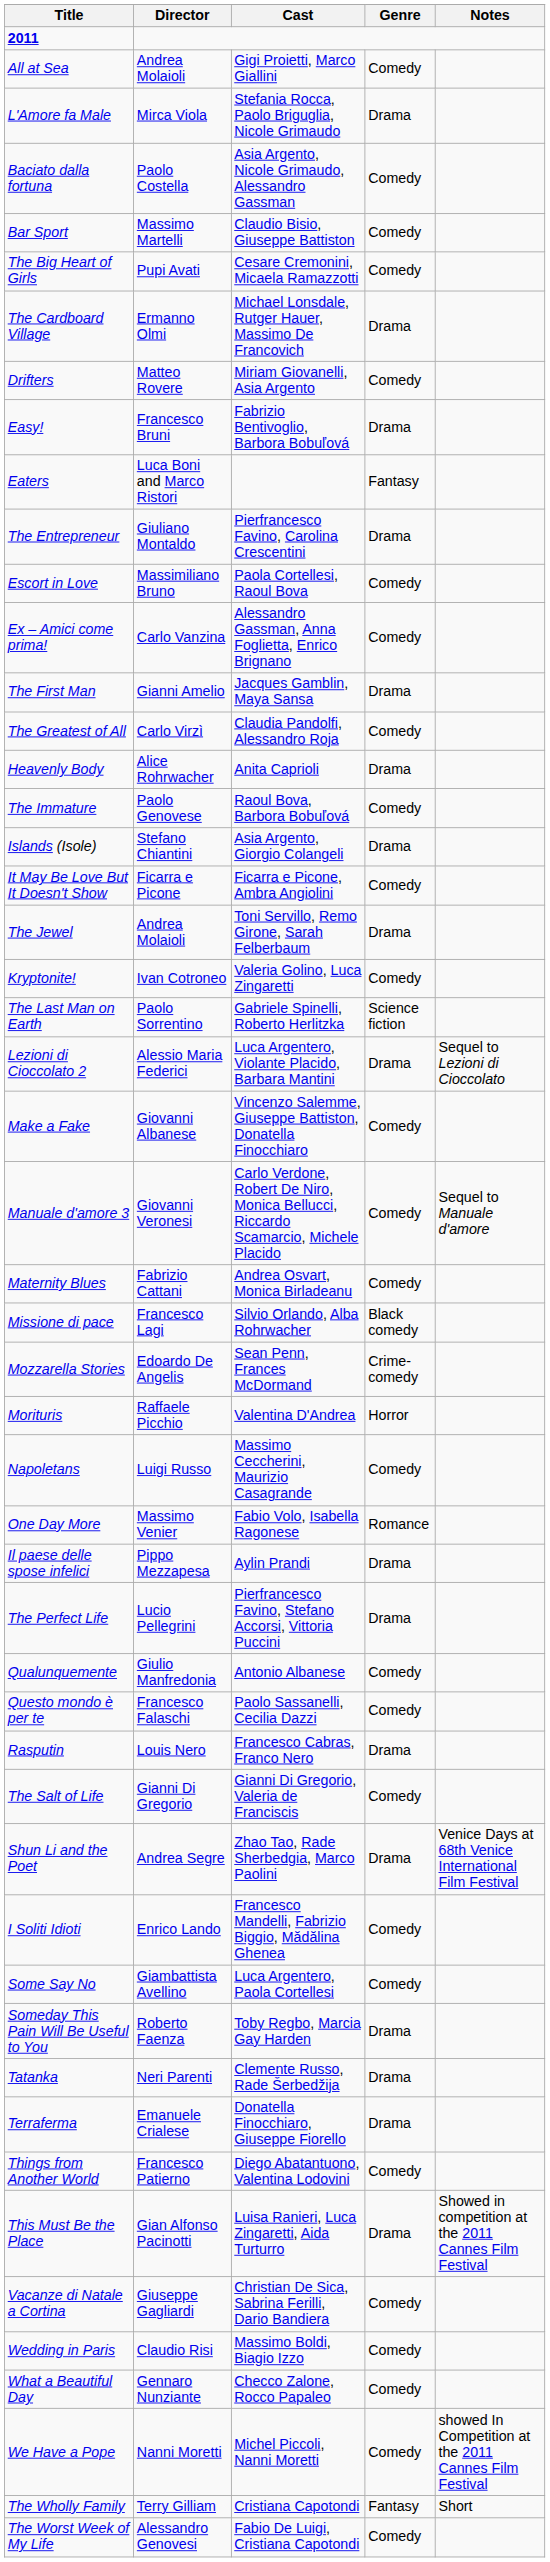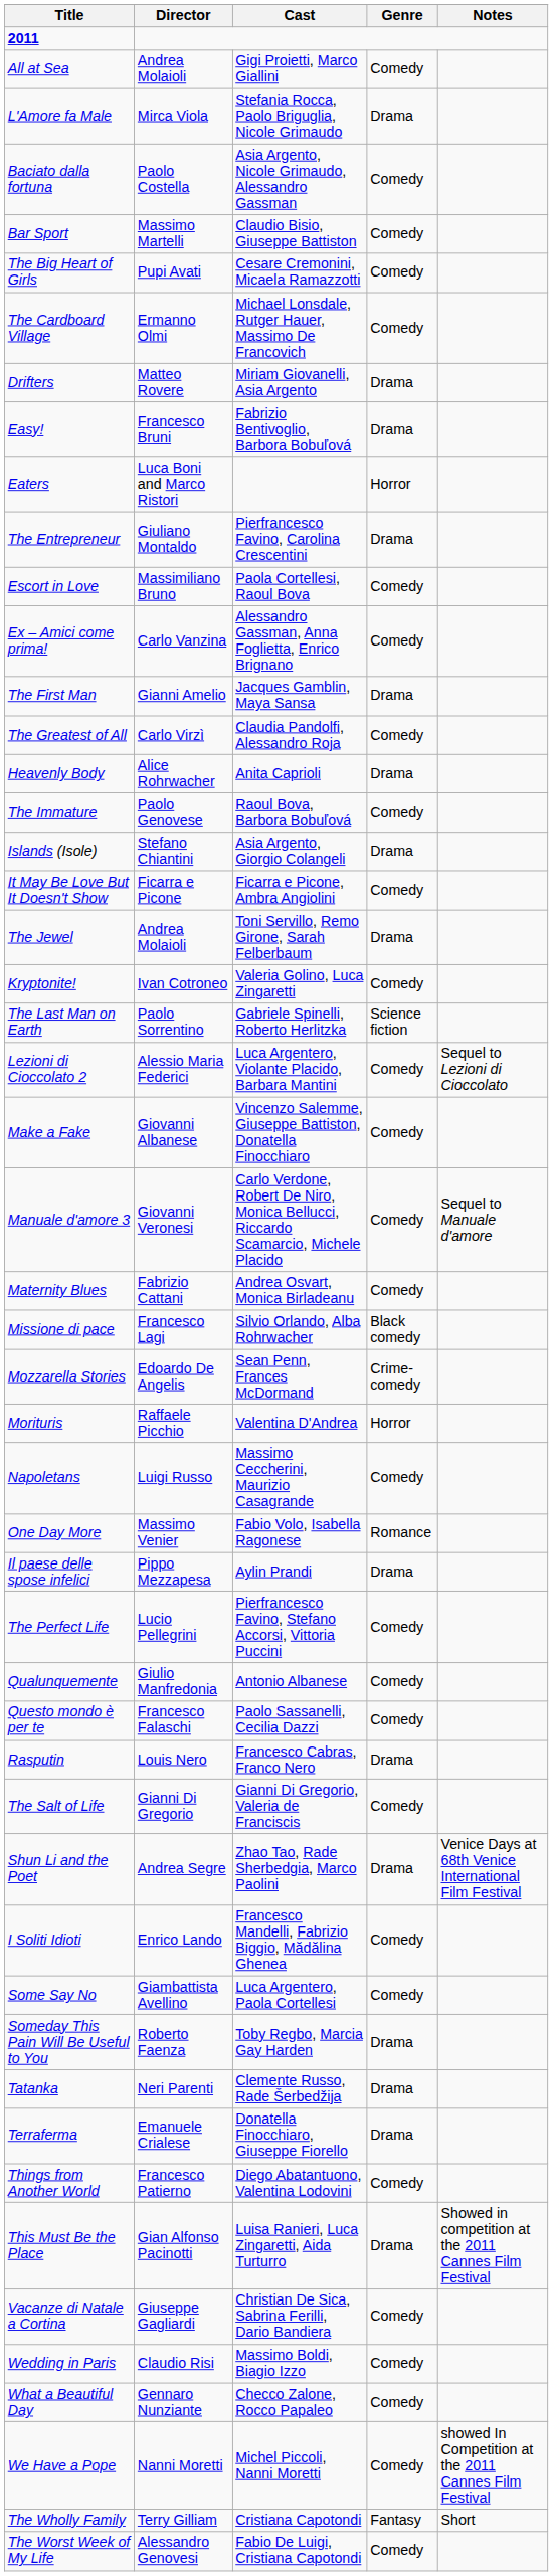The Cardboard Village | Genre: Drama -> Comedy
Drifters | Genre: Comedy -> Drama
Eaters | Genre: Fantasy -> Horror
Lezioni di Cioccolato 2 | Genre: Drama -> Comedy
The Perfect Life | Genre: Drama -> Comedy
